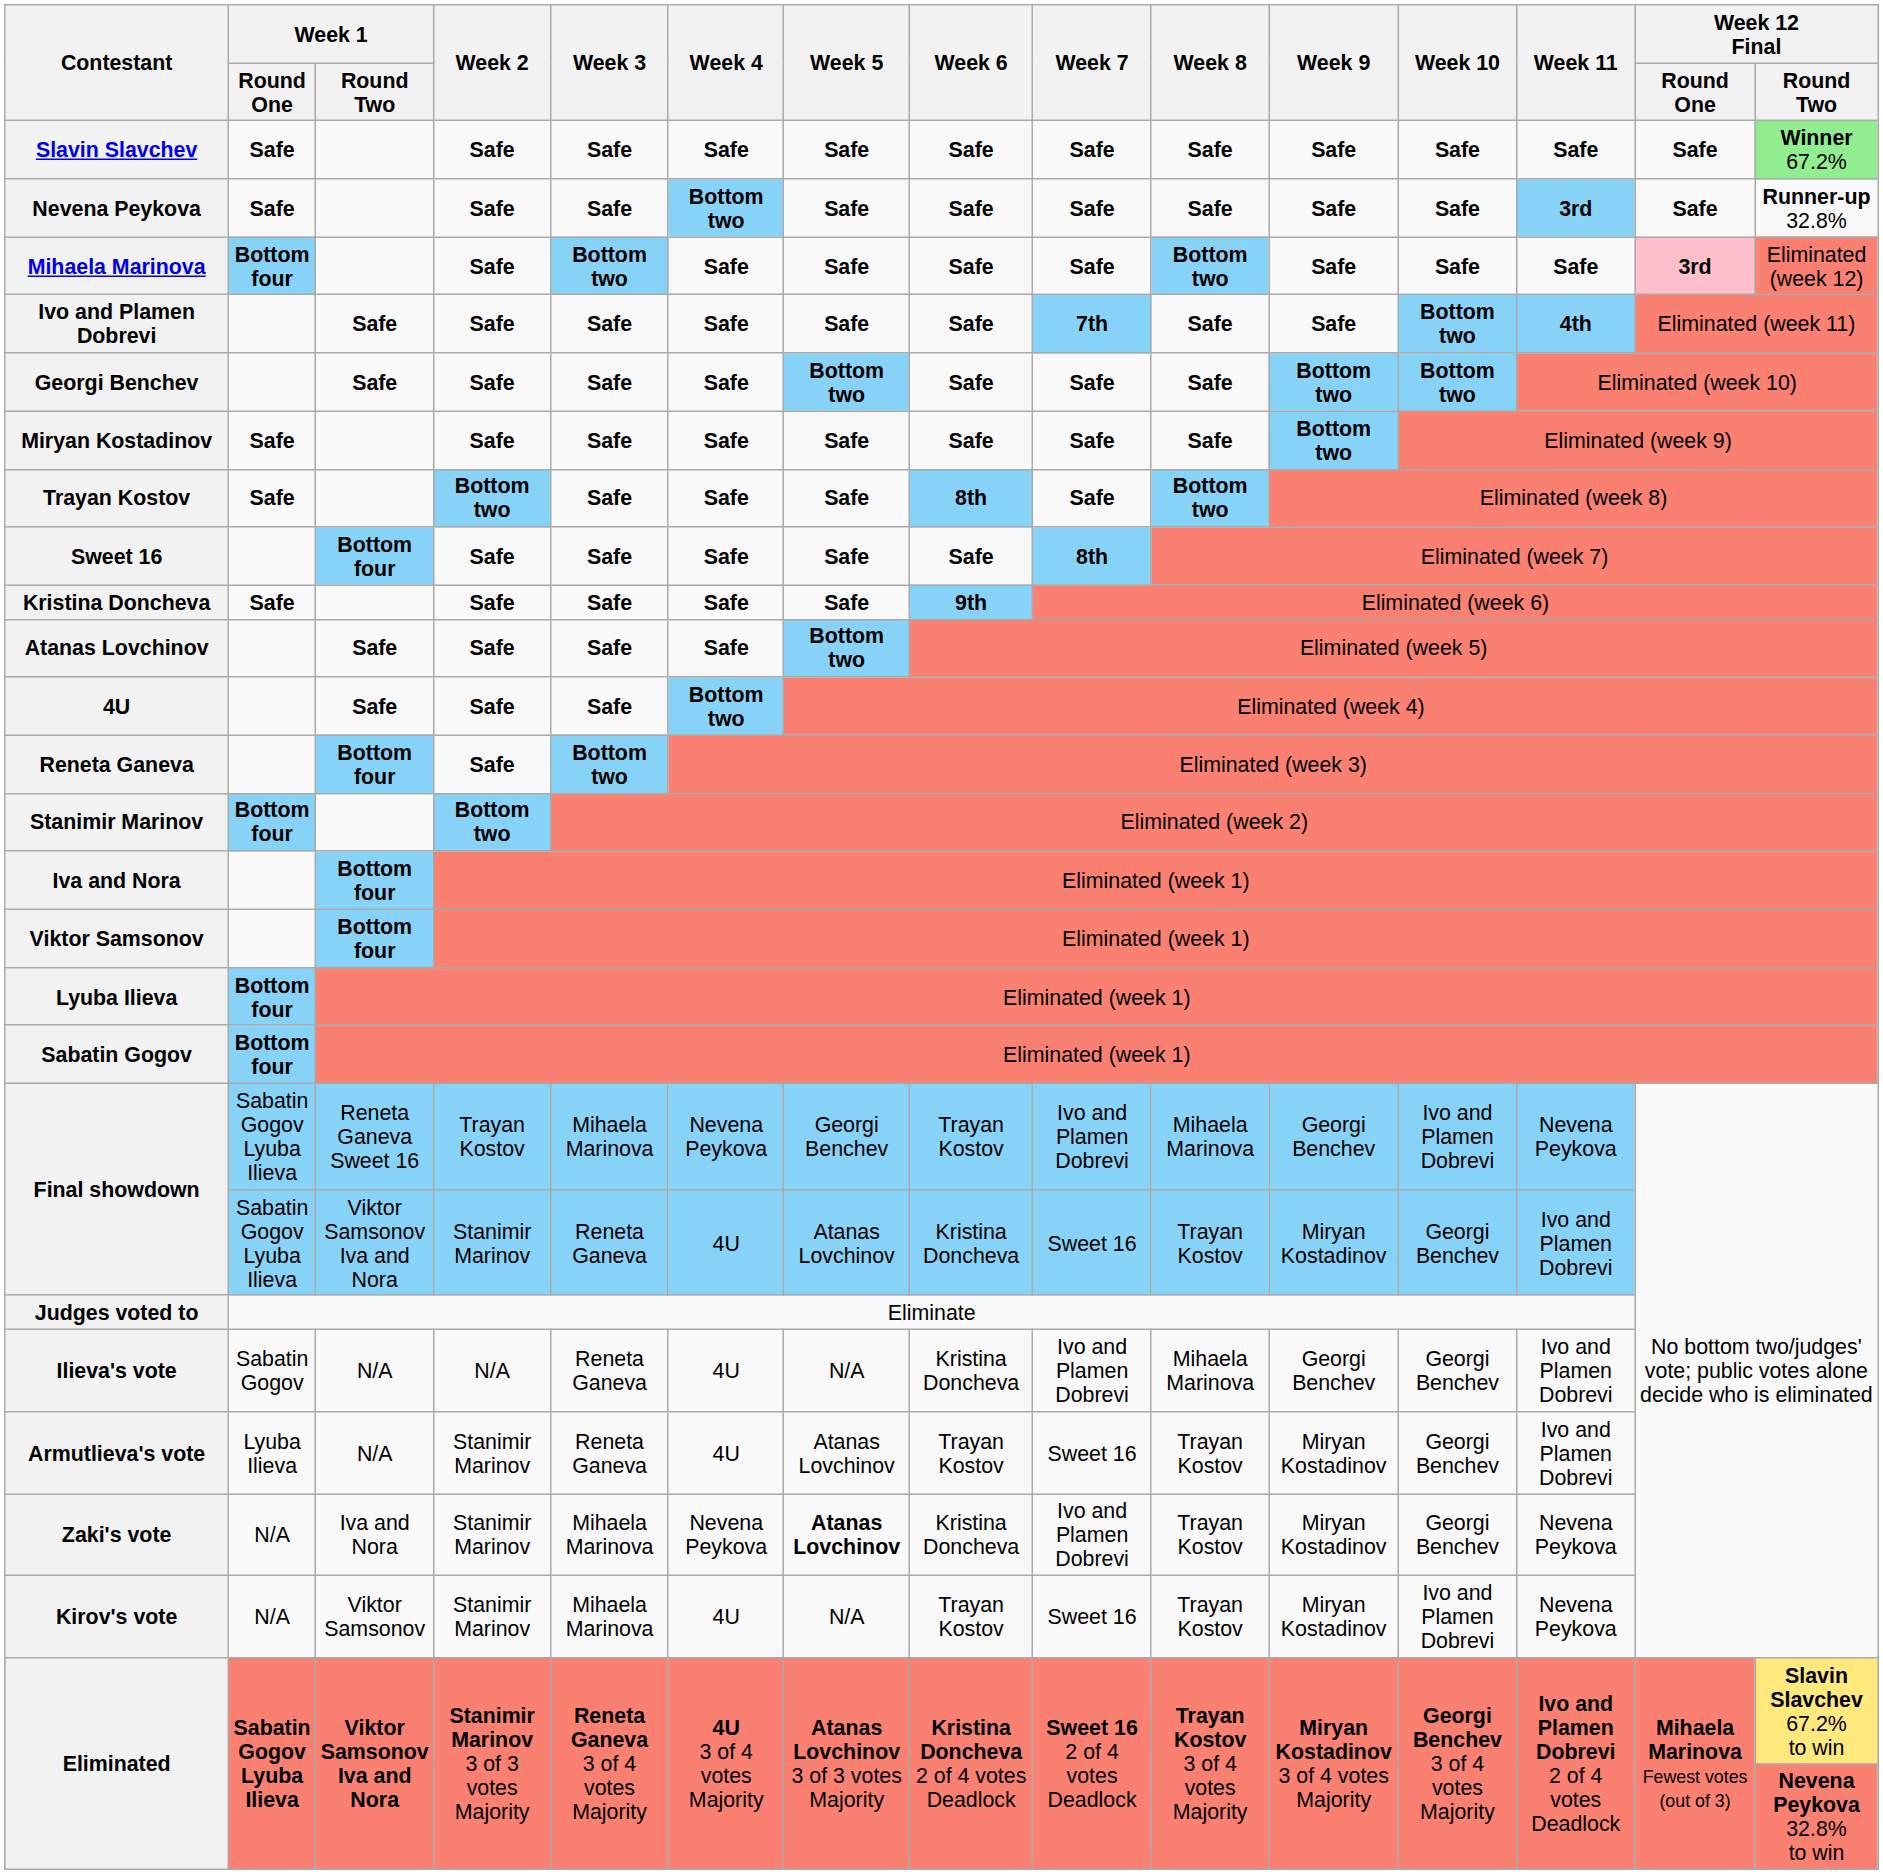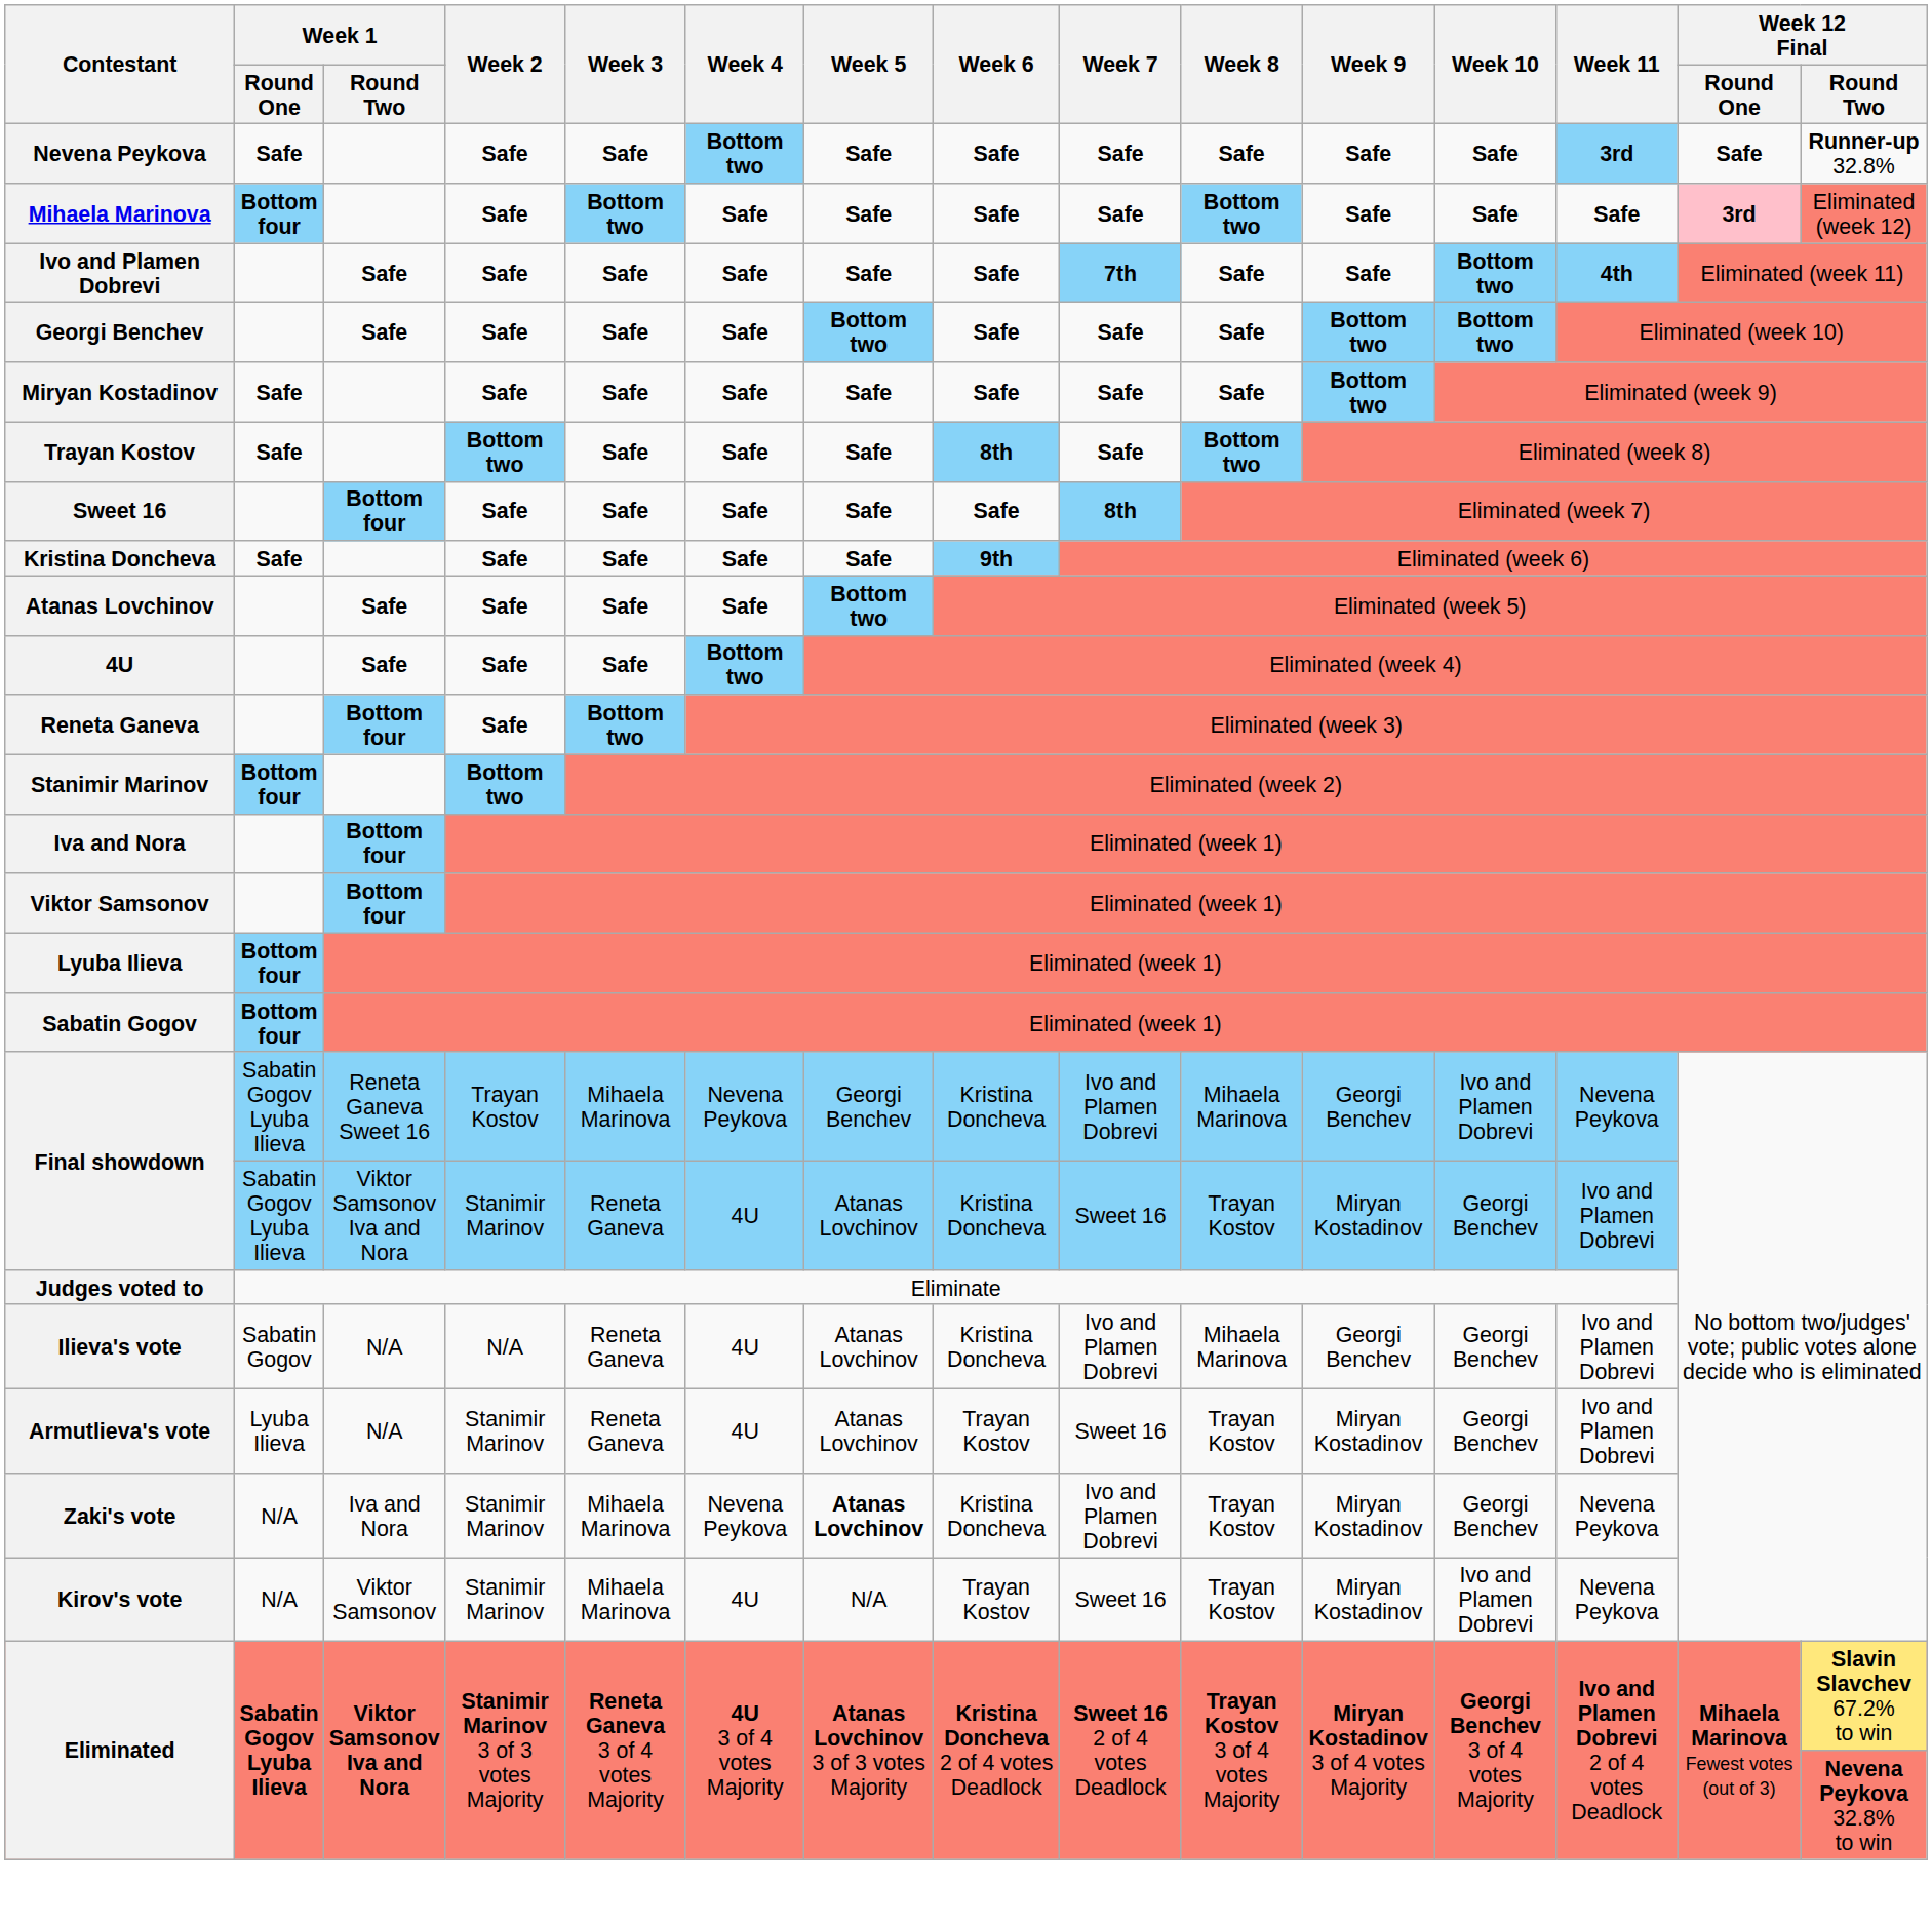- row: Slavin Slavchev | Safe | Safe | Safe | Safe | Safe | Safe | Safe | Safe | Safe | Safe | Safe | Safe | Winner 67.2%
Final showdown / Reneta Ganeva Sweet 16 | Week 6: Trayan Kostov -> Kristina Doncheva
Ilieva's vote | Week 5: N/A -> Atanas Lovchinov
